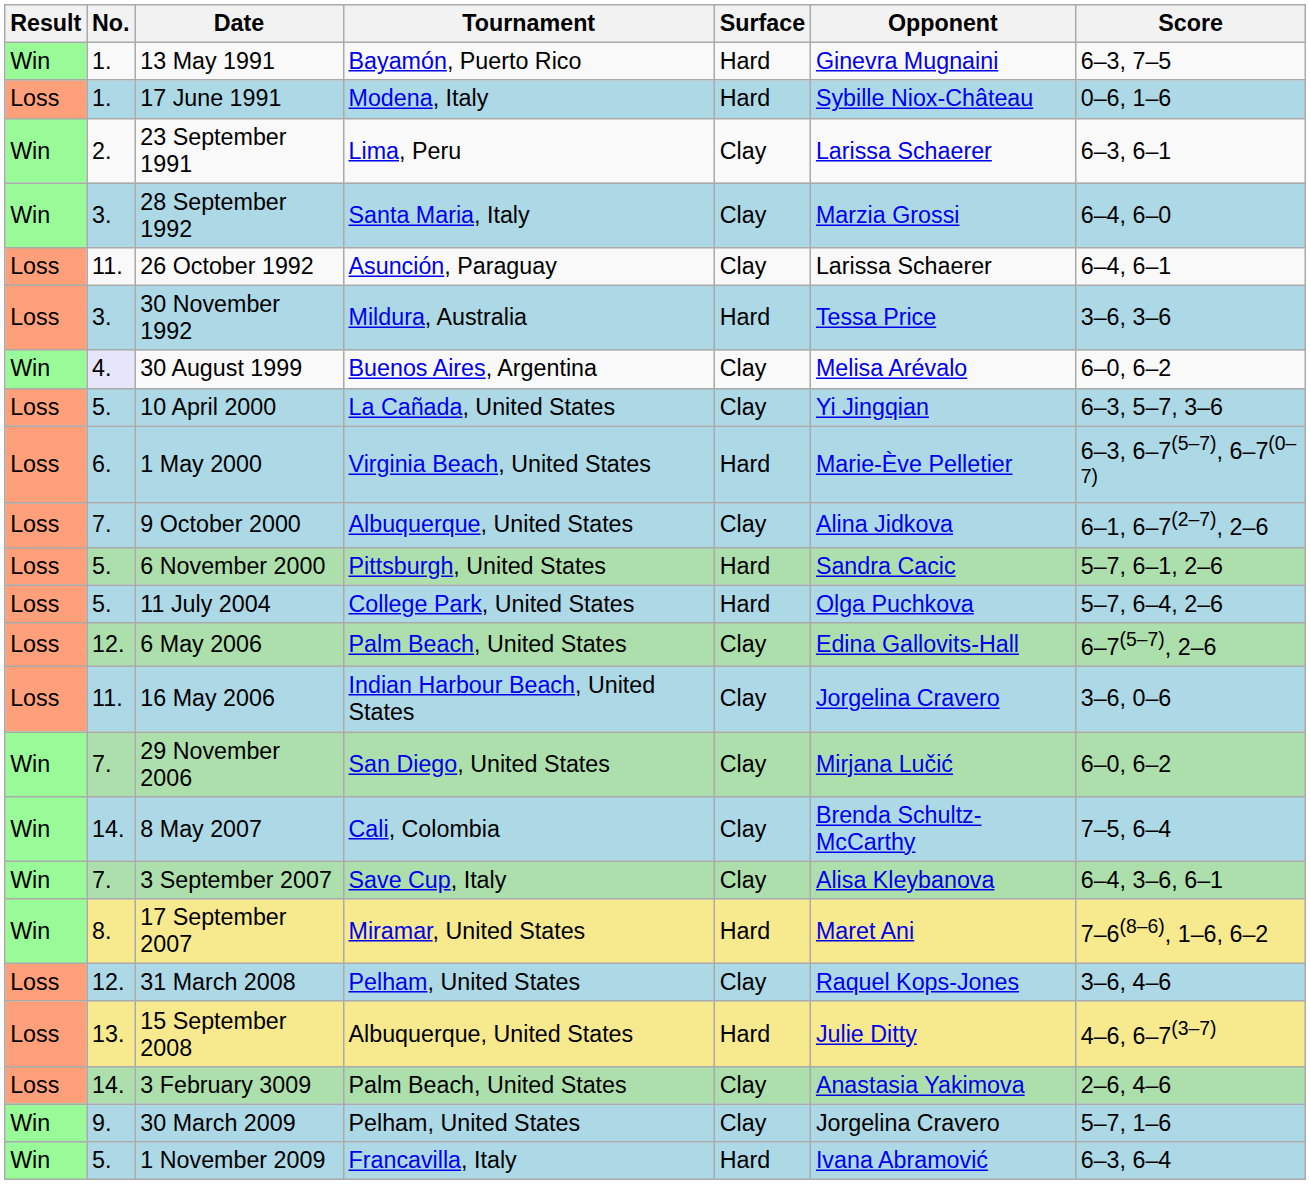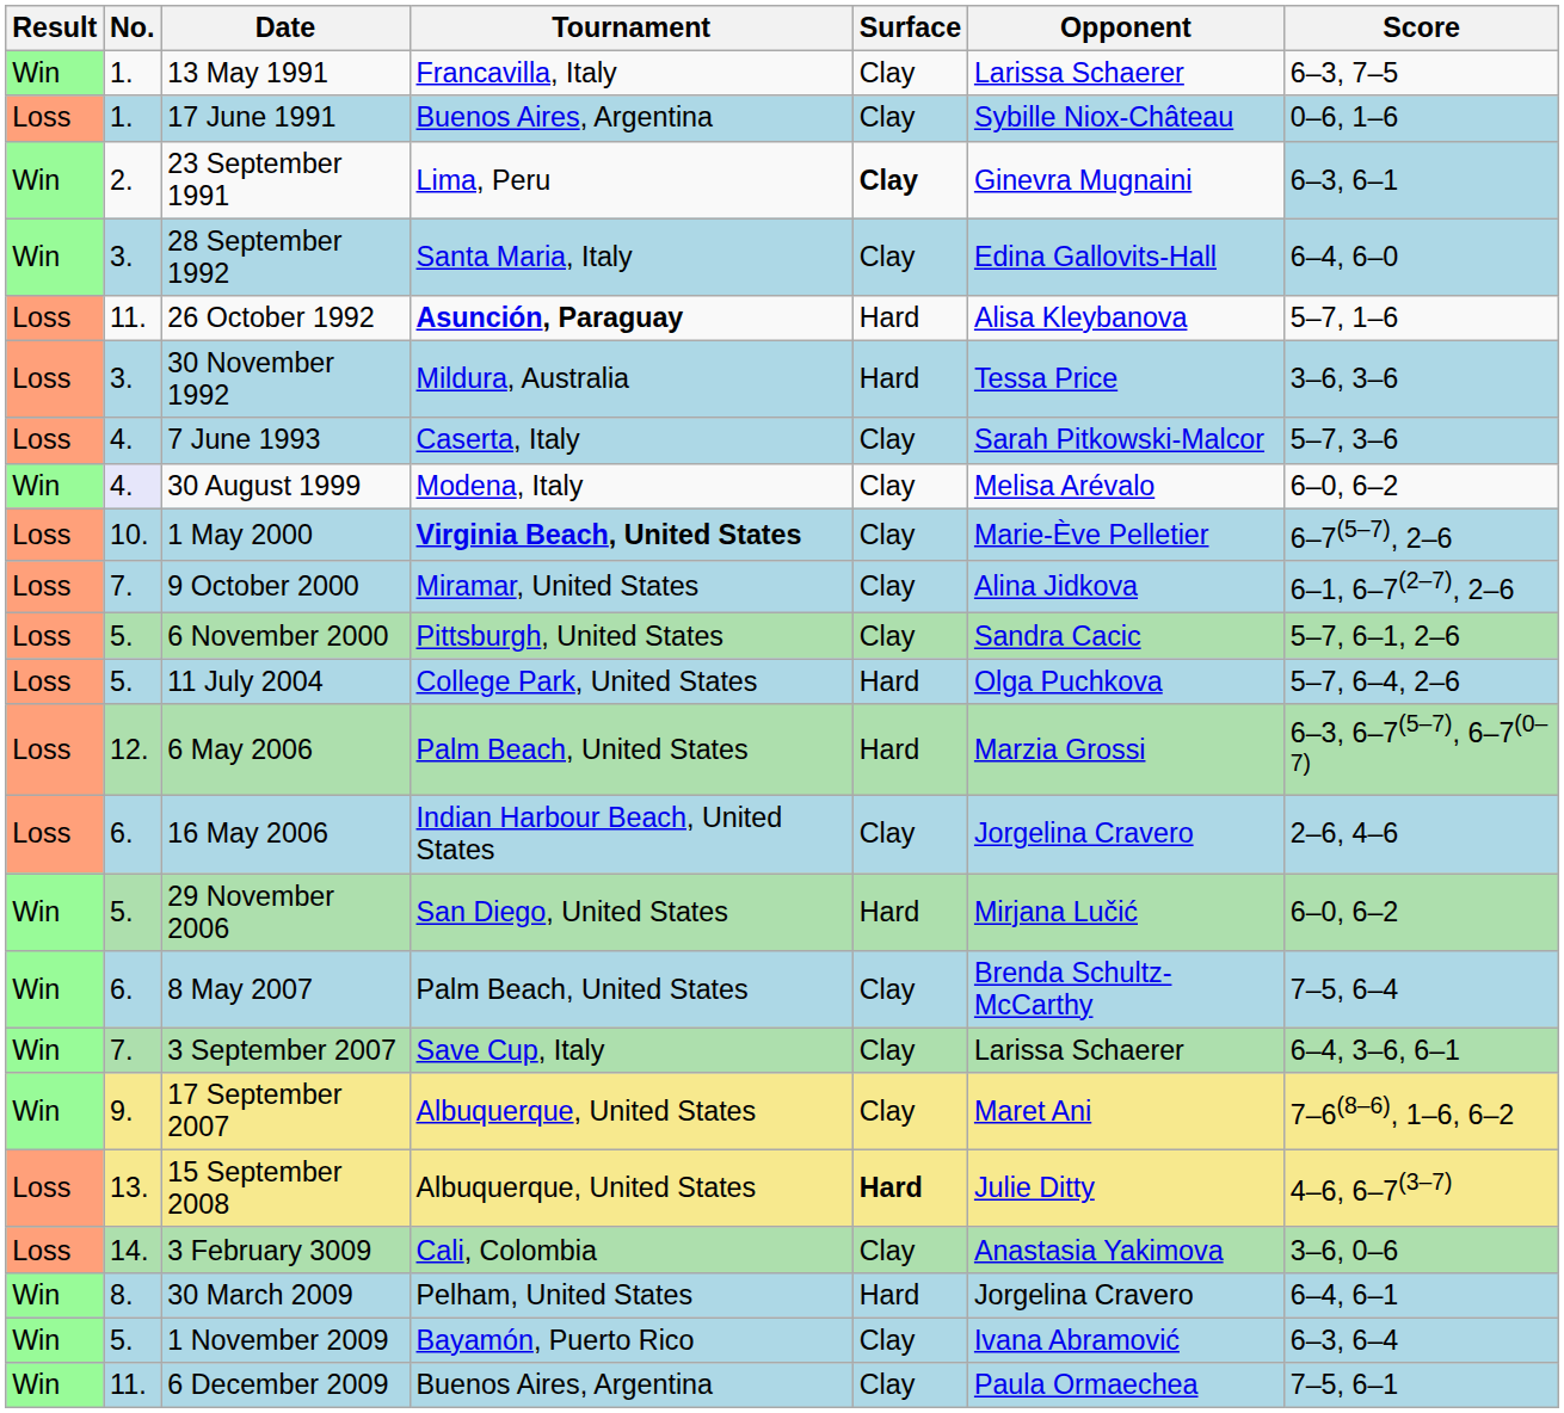13 May 1991 | Tournament: Bayamón, Puerto Rico -> Francavilla, Italy
13 May 1991 | Surface: Hard -> Clay
13 May 1991 | Opponent: Ginevra Mugnaini -> Larissa Schaerer
17 June 1991 | Tournament: Modena, Italy -> Buenos Aires, Argentina
17 June 1991 | Surface: Hard -> Clay
23 September 1991 | Surface: normal -> bold
23 September 1991 | Opponent: Larissa Schaerer -> Ginevra Mugnaini
23 September 1991 | Score: no background -> lightblue background
28 September 1992 | Opponent: Marzia Grossi -> Edina Gallovits-Hall
26 October 1992 | Tournament: normal -> bold
26 October 1992 | Surface: Clay -> Hard
26 October 1992 | Opponent: Larissa Schaerer -> Alisa Kleybanova
26 October 1992 | Score: 6–4, 6–1 -> 5–7, 1–6
+ row: Loss | 4. | 7 June 1993 | Caserta, Italy | Clay | Sarah Pitkowski-Malcor | 5–7, 3–6
30 August 1999 | Tournament: Buenos Aires, Argentina -> Modena, Italy
- row: Loss | 5. | 10 April 2000 | La Cañada, United States | Clay | Yi Jingqian | 6–3, 5–7, 3–6
1 May 2000 | No.: 6. -> 10.
1 May 2000 | Tournament: normal -> bold
1 May 2000 | Surface: Hard -> Clay
1 May 2000 | Score: 6–3, 6–7(5–7), 6–7(0–7) -> 6–7(5–7), 2–6
9 October 2000 | Tournament: Albuquerque, United States -> Miramar, United States
6 November 2000 | Surface: Hard -> Clay
6 May 2006 | Surface: Clay -> Hard
6 May 2006 | Opponent: Edina Gallovits-Hall -> Marzia Grossi
6 May 2006 | Score: 6–7(5–7), 2–6 -> 6–3, 6–7(5–7), 6–7(0–7)
16 May 2006 | No.: 11. -> 6.
16 May 2006 | Score: 3–6, 0–6 -> 2–6, 4–6
29 November 2006 | No.: 7. -> 5.
29 November 2006 | Surface: Clay -> Hard
8 May 2007 | No.: 14. -> 6.
8 May 2007 | Tournament: Cali, Colombia -> Palm Beach, United States
3 September 2007 | Opponent: Alisa Kleybanova -> Larissa Schaerer
17 September 2007 | No.: 8. -> 9.
17 September 2007 | Tournament: Miramar, United States -> Albuquerque, United States
17 September 2007 | Surface: Hard -> Clay
- row: Loss | 12. | 31 March 2008 | Pelham, United States | Clay | Raquel Kops-Jones | 3–6, 4–6
15 September 2008 | Surface: normal -> bold
3 February 3009 | Tournament: Palm Beach, United States -> Cali, Colombia
3 February 3009 | Score: 2–6, 4–6 -> 3–6, 0–6
30 March 2009 | No.: 9. -> 8.
30 March 2009 | Surface: Clay -> Hard
30 March 2009 | Score: 5–7, 1–6 -> 6–4, 6–1
1 November 2009 | Tournament: Francavilla, Italy -> Bayamón, Puerto Rico
1 November 2009 | Surface: Hard -> Clay
+ row: Win | 11. | 6 December 2009 | Buenos Aires, Argentina | Clay | Paula Ormaechea | 7–5, 6–1
